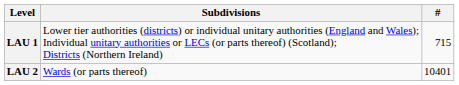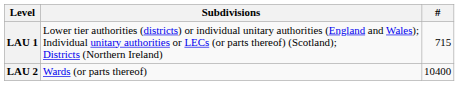LAU 2 | #: 10401 -> 10400
